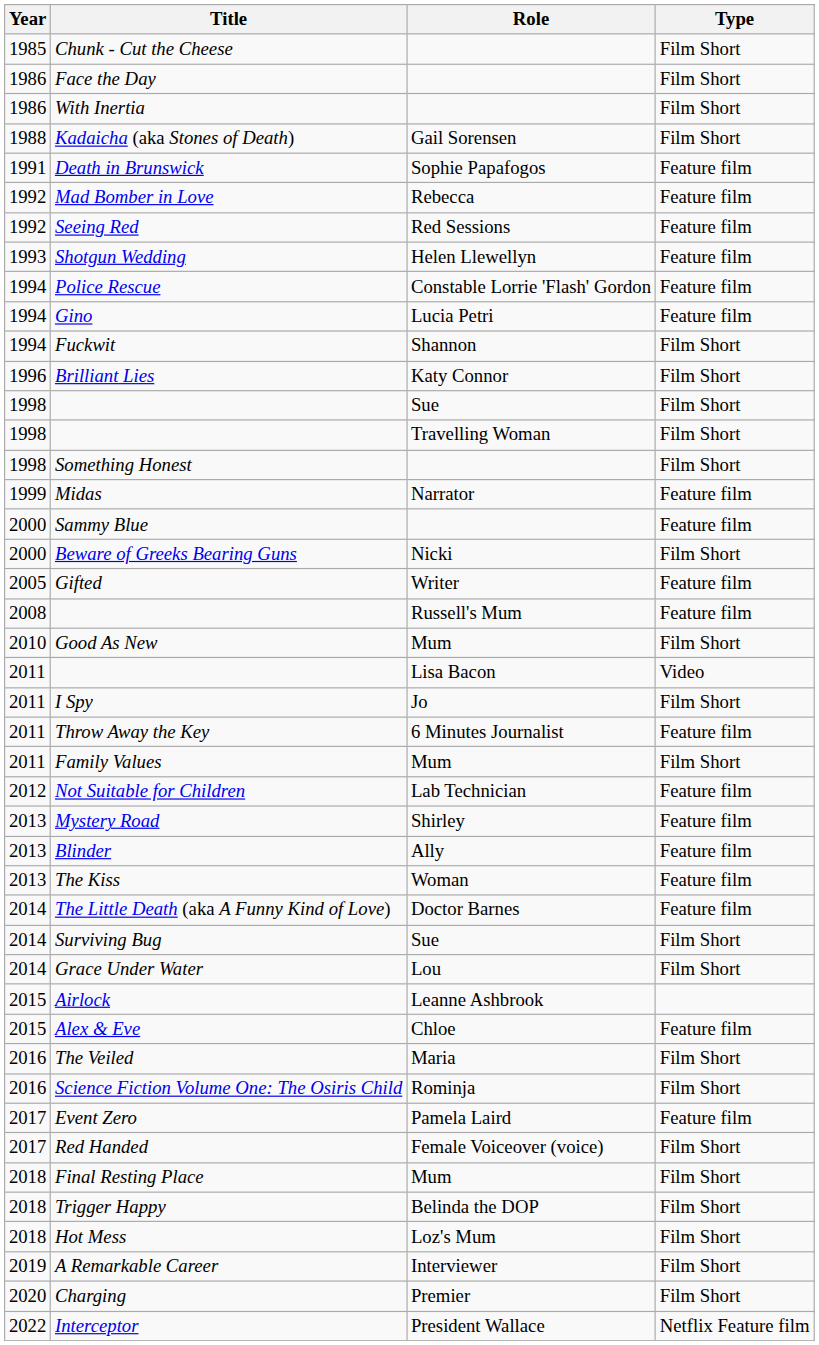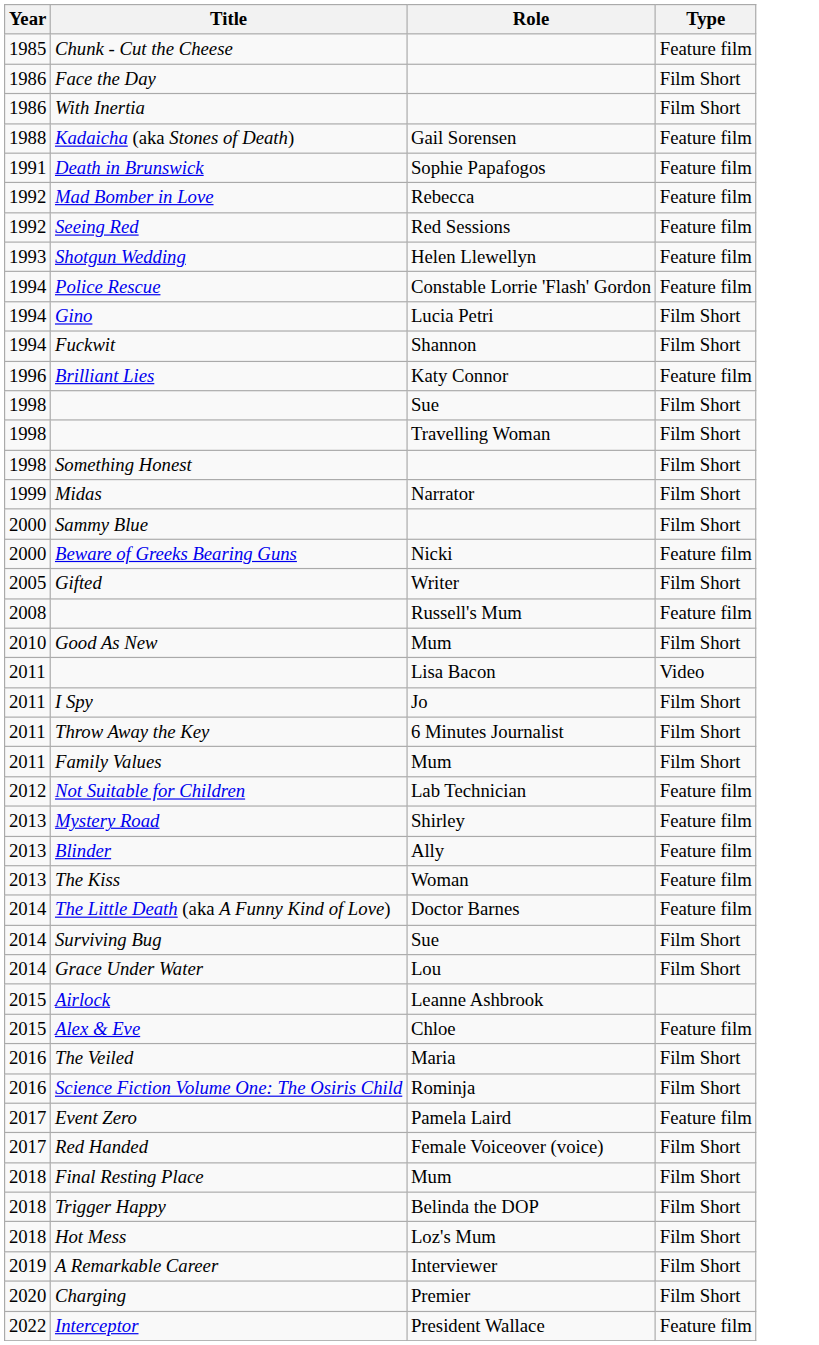Chunk - Cut the Cheese | Type: Film Short -> Feature film
Kadaicha (aka Stones of Death) | Type: Film Short -> Feature film
Gino | Type: Feature film -> Film Short
Brilliant Lies | Type: Film Short -> Feature film
Midas | Type: Feature film -> Film Short
Sammy Blue | Type: Feature film -> Film Short
Beware of Greeks Bearing Guns | Type: Film Short -> Feature film
Gifted | Type: Feature film -> Film Short
Throw Away the Key | Type: Feature film -> Film Short
Interceptor | Type: Netflix Feature film -> Feature film
